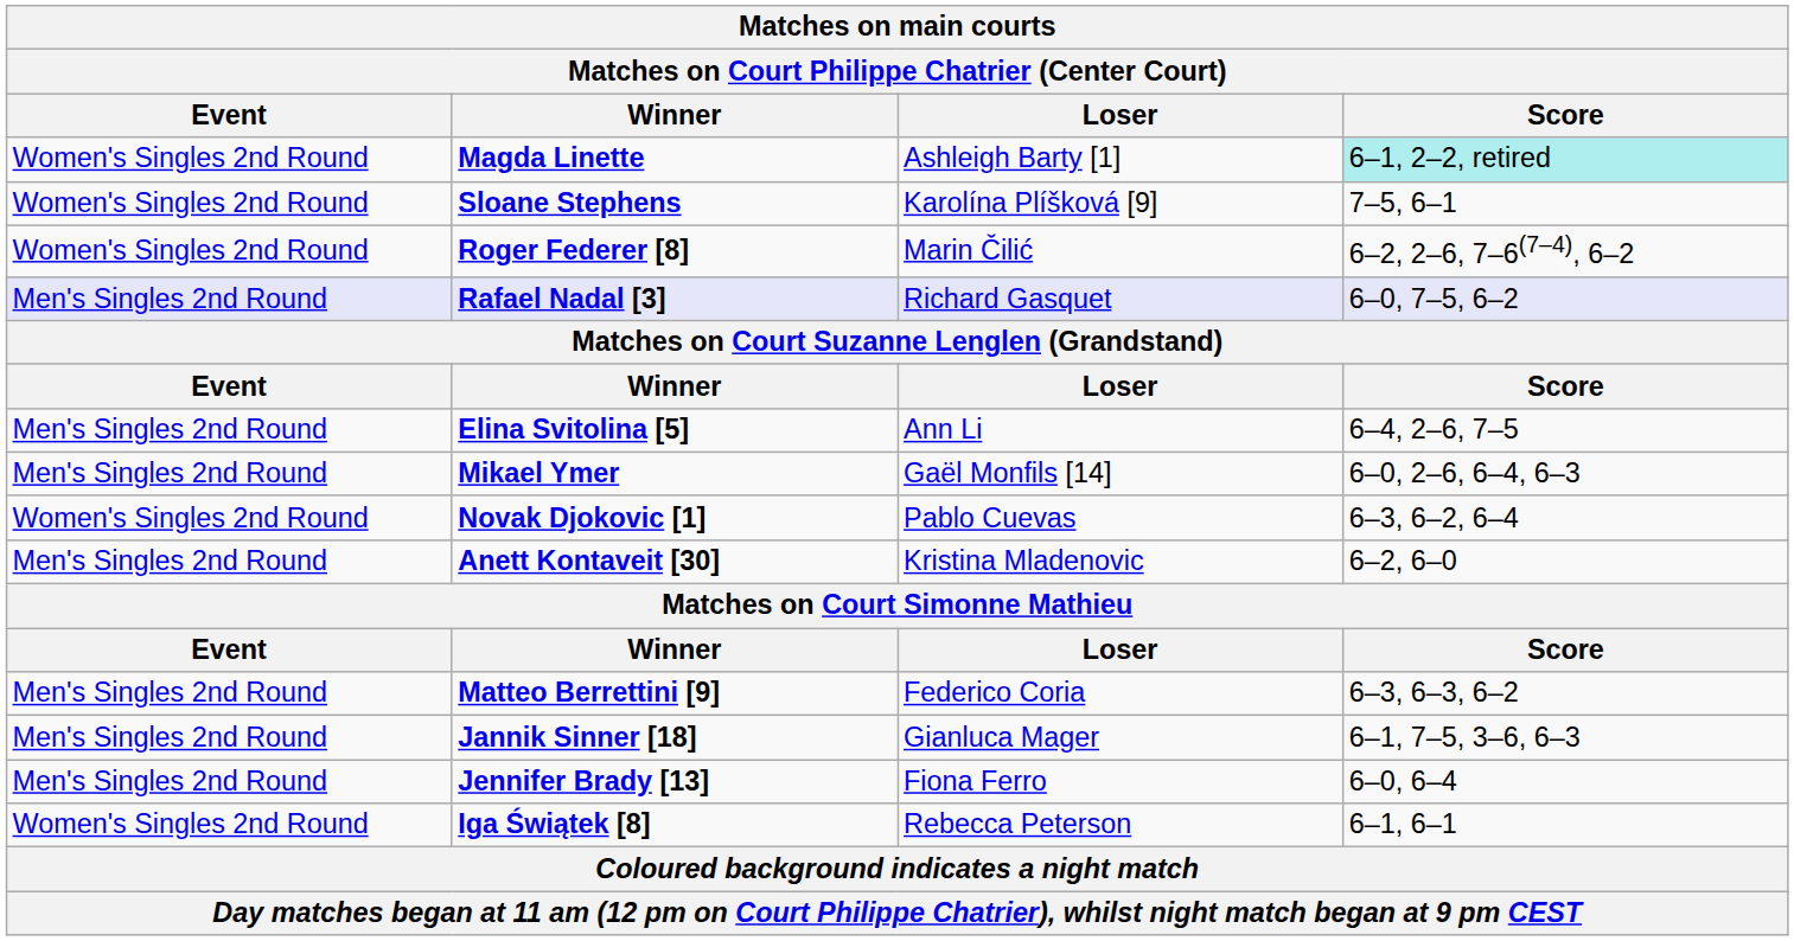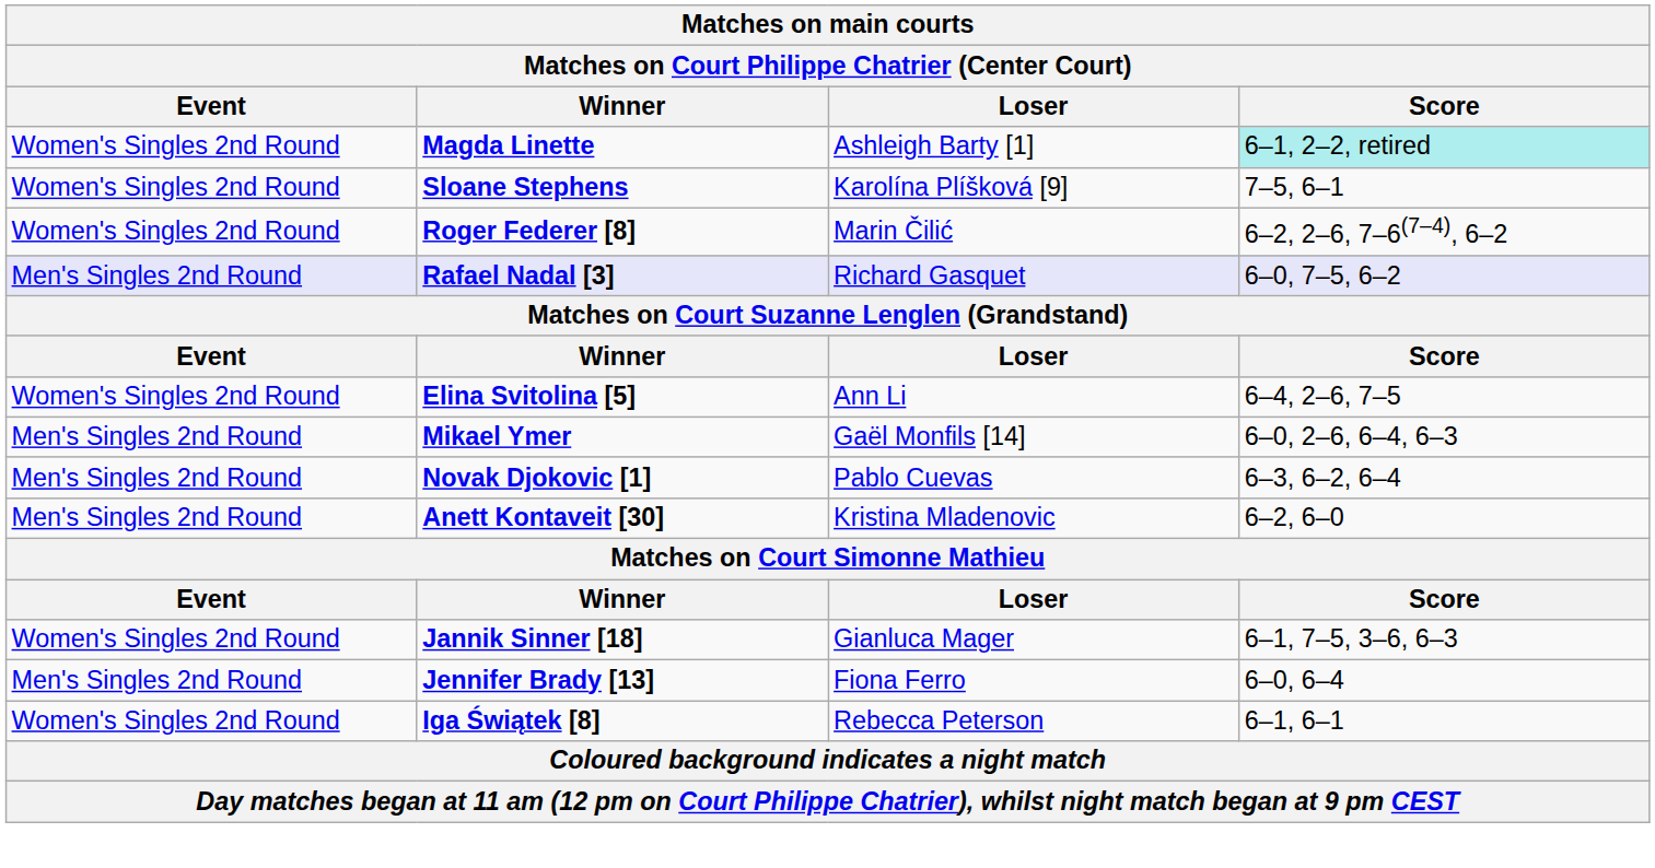Elina Svitolina [5] | Event: Men's Singles 2nd Round -> Women's Singles 2nd Round
Novak Djokovic [1] | Event: Women's Singles 2nd Round -> Men's Singles 2nd Round
- row: Men's Singles 2nd Round | Matteo Berrettini [9] | Federico Coria | 6–3, 6–3, 6–2
Jannik Sinner [18] | Event: Men's Singles 2nd Round -> Women's Singles 2nd Round
